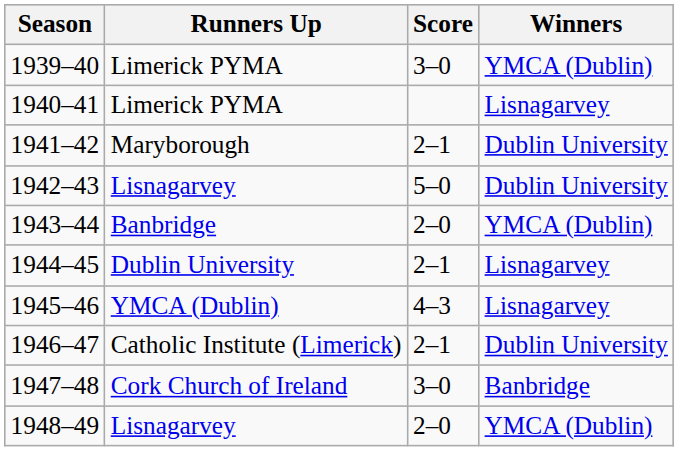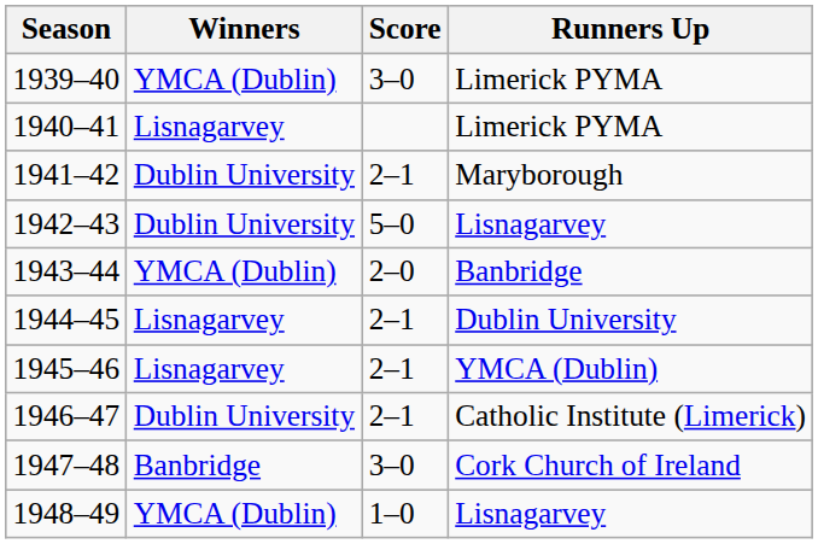columns swapped: Winners <-> Runners Up
1945–46 | Score: 4–3 -> 2–1
1948–49 | Score: 2–0 -> 1–0
